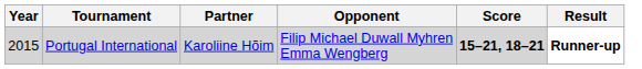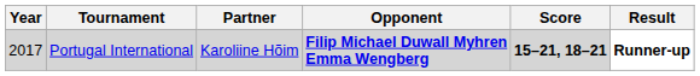Portugal International | Year: 2015 -> 2017
Portugal International | Opponent: normal -> bold
